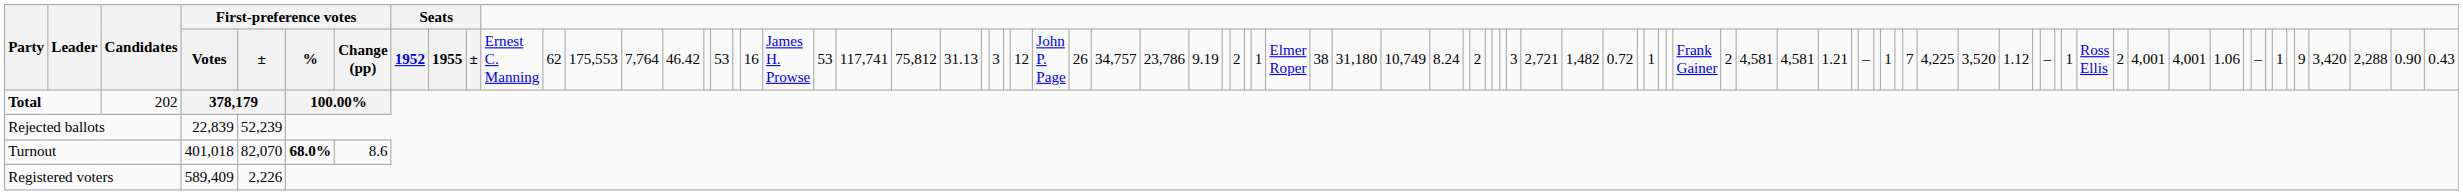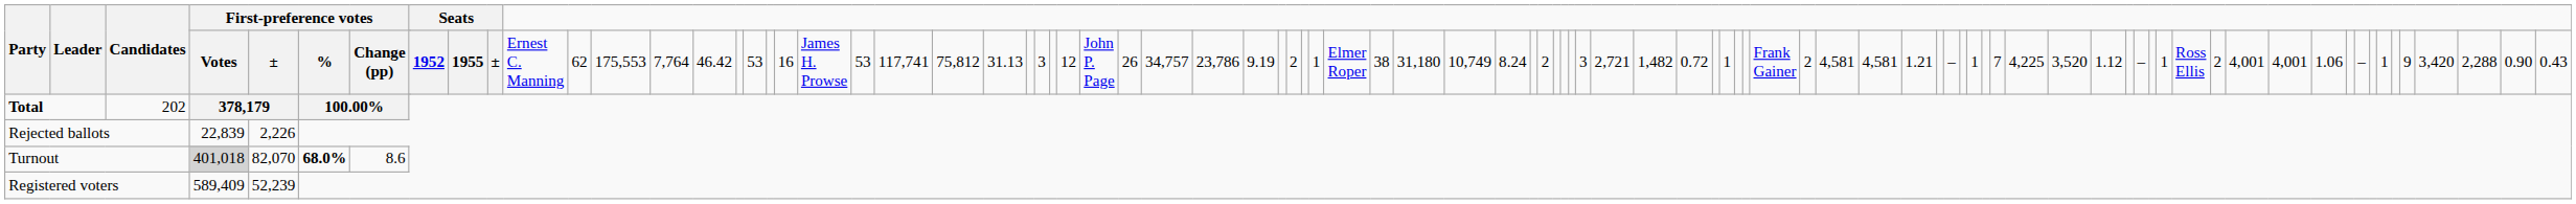Rejected ballots | column 6: 52,239 -> 2,226
Turnout | column 5: no background -> lightgrey background
Registered voters | column 6: 2,226 -> 52,239
